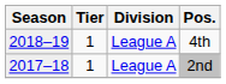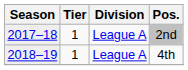rows swapped: 2nd <-> 4th
